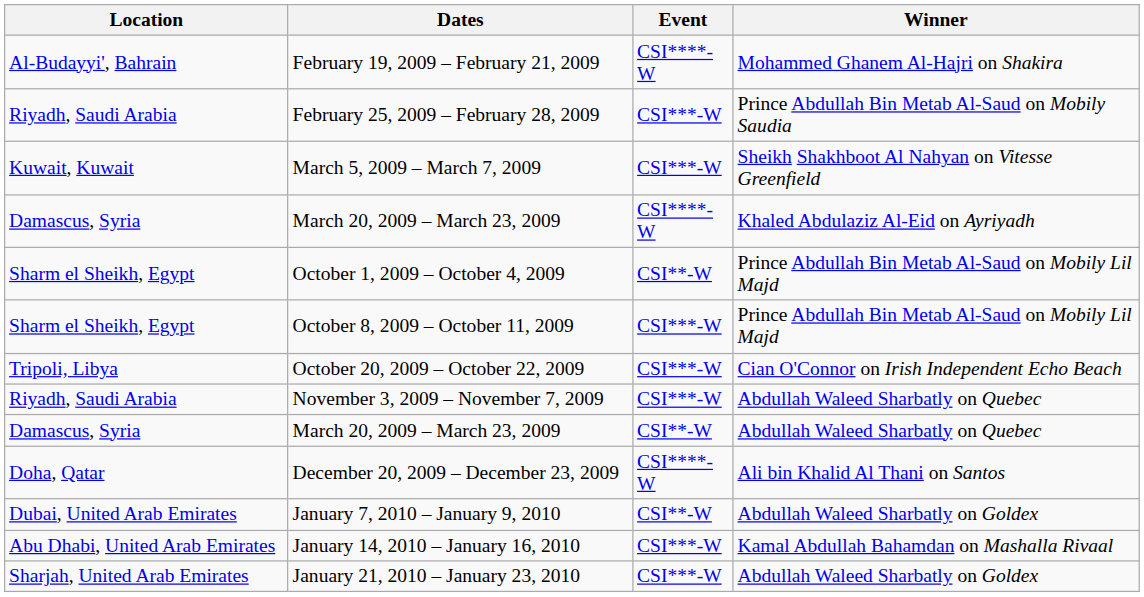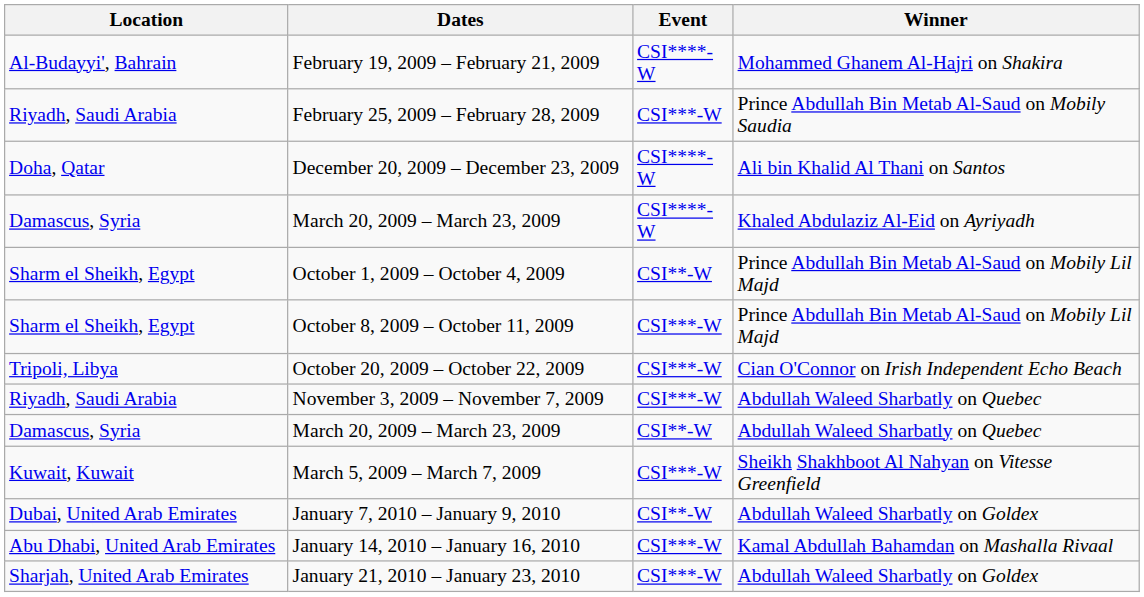rows swapped: March 5, 2009 – March 7, 2009 <-> December 20, 2009 – December 23, 2009
